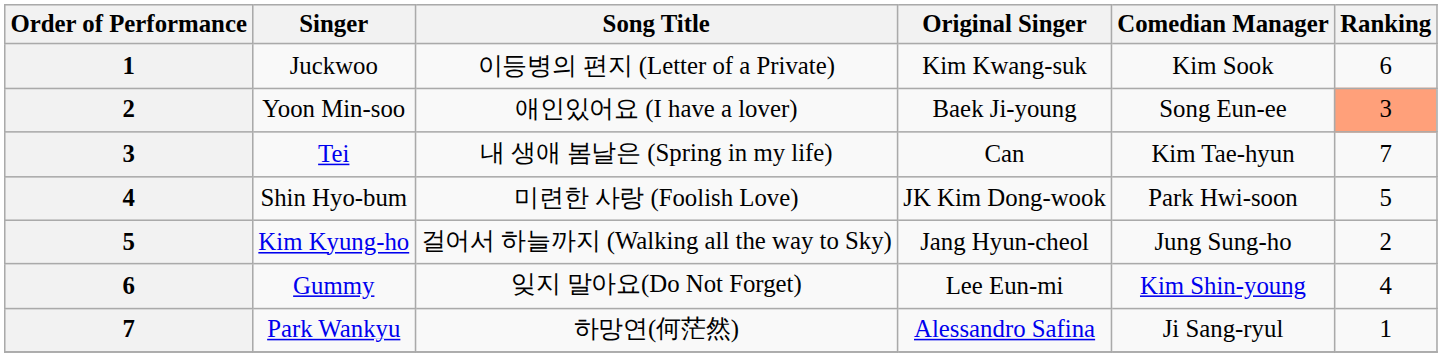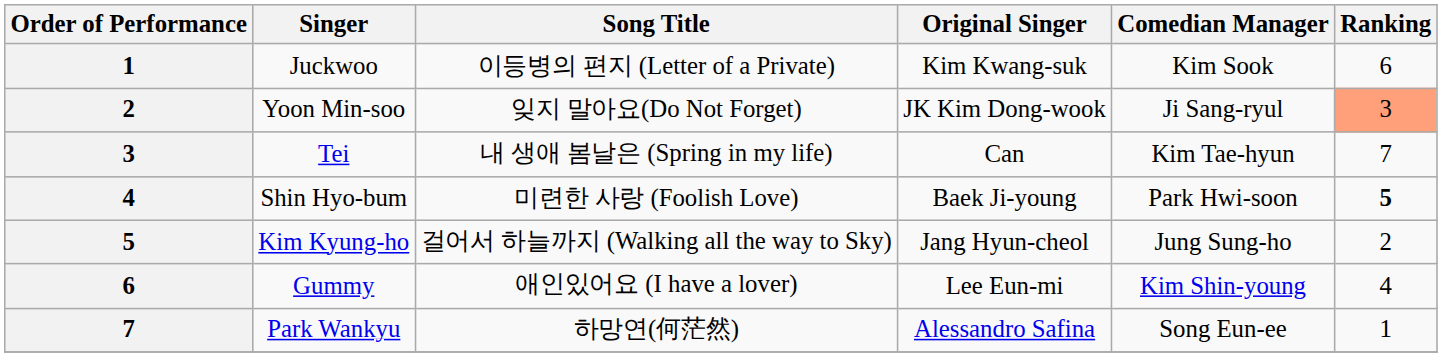Yoon Min-soo | Song Title: 애인있어요 (I have a lover) -> 잊지 말아요(Do Not Forget)
Yoon Min-soo | Original Singer: Baek Ji-young -> JK Kim Dong-wook
Yoon Min-soo | Comedian Manager: Song Eun-ee -> Ji Sang-ryul
Shin Hyo-bum | Original Singer: JK Kim Dong-wook -> Baek Ji-young
Shin Hyo-bum | Ranking: normal -> bold
Gummy | Song Title: 잊지 말아요(Do Not Forget) -> 애인있어요 (I have a lover)
Park Wankyu | Comedian Manager: Ji Sang-ryul -> Song Eun-ee
